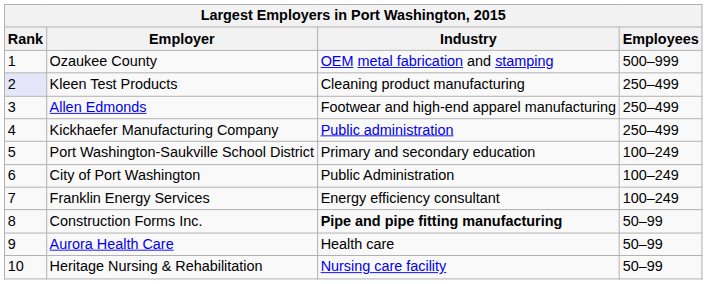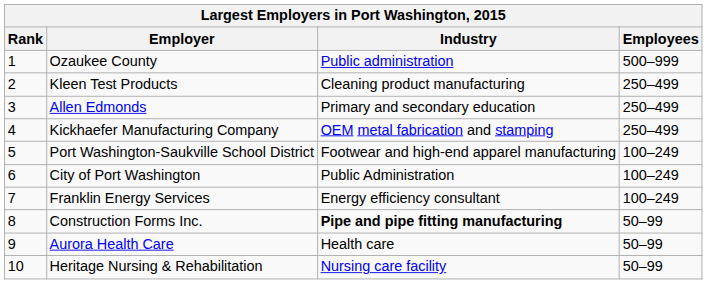Ozaukee County | Industry: OEM metal fabrication and stamping -> Public administration
Kleen Test Products | Rank: lavender background -> no background
Allen Edmonds | Industry: Footwear and high-end apparel manufacturing -> Primary and secondary education
Kickhaefer Manufacturing Company | Industry: Public administration -> OEM metal fabrication and stamping
Port Washington-Saukville School District | Industry: Primary and secondary education -> Footwear and high-end apparel manufacturing
